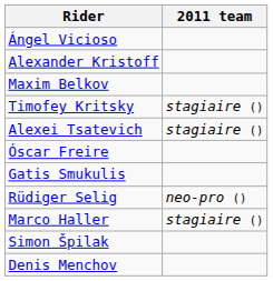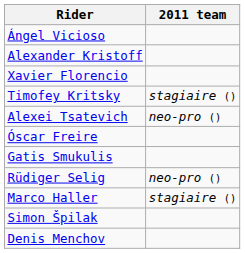- row: Maxim Belkov
+ row: Xavier Florencio
Alexei Tsatevich | 2011 team: stagiaire () -> neo-pro ()
